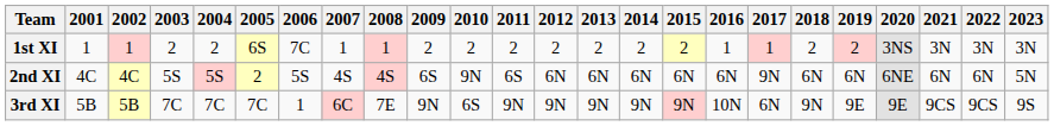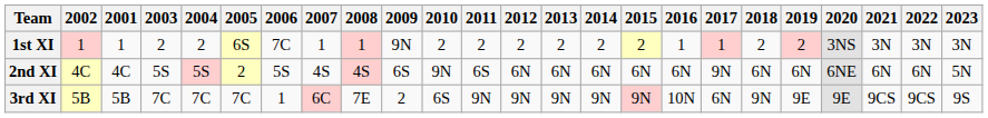columns swapped: 2001 <-> 2002
1st XI | 2009: 2 -> 9N
3rd XI | 2009: 9N -> 2
